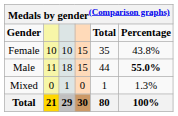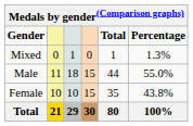rows swapped: Female <-> Mixed
Male | Percentage: bold -> normal
